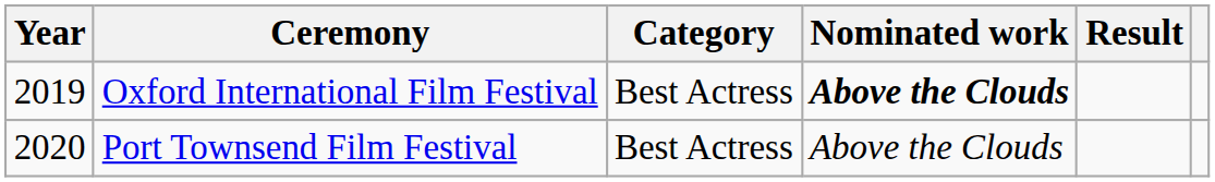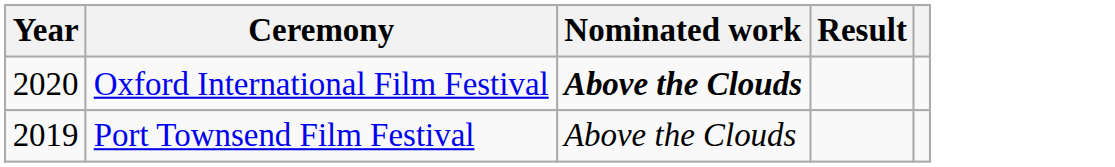- column: Category | Best Actress | Best Actress
Oxford International Film Festival | Year: 2019 -> 2020
Port Townsend Film Festival | Year: 2020 -> 2019
